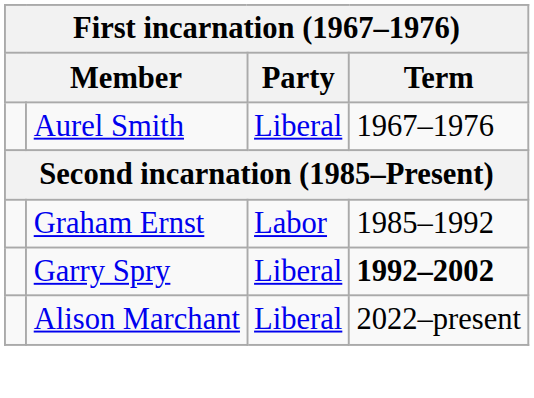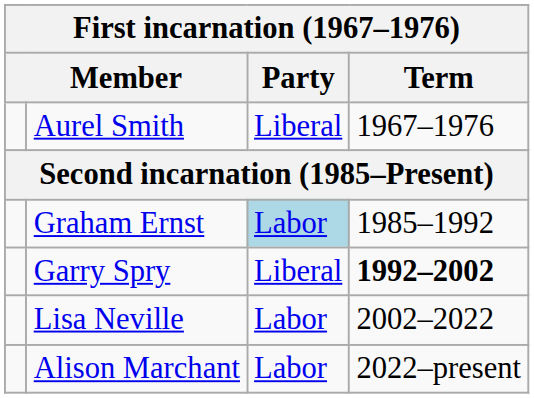Graham Ernst | Party: no background -> lightblue background
+ row: Lisa Neville | Labor | 2002–2022
Alison Marchant | Party: Liberal -> Labor
